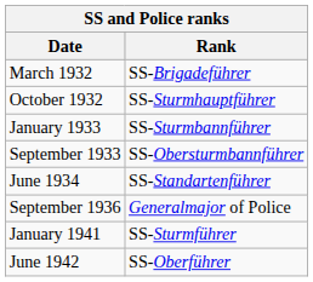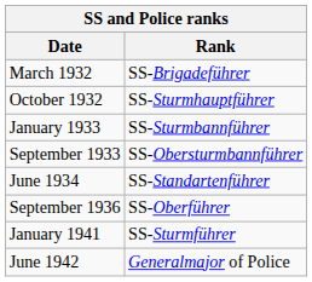September 1936 | Rank: Generalmajor of Police -> SS-Oberführer
June 1942 | Rank: SS-Oberführer -> Generalmajor of Police
